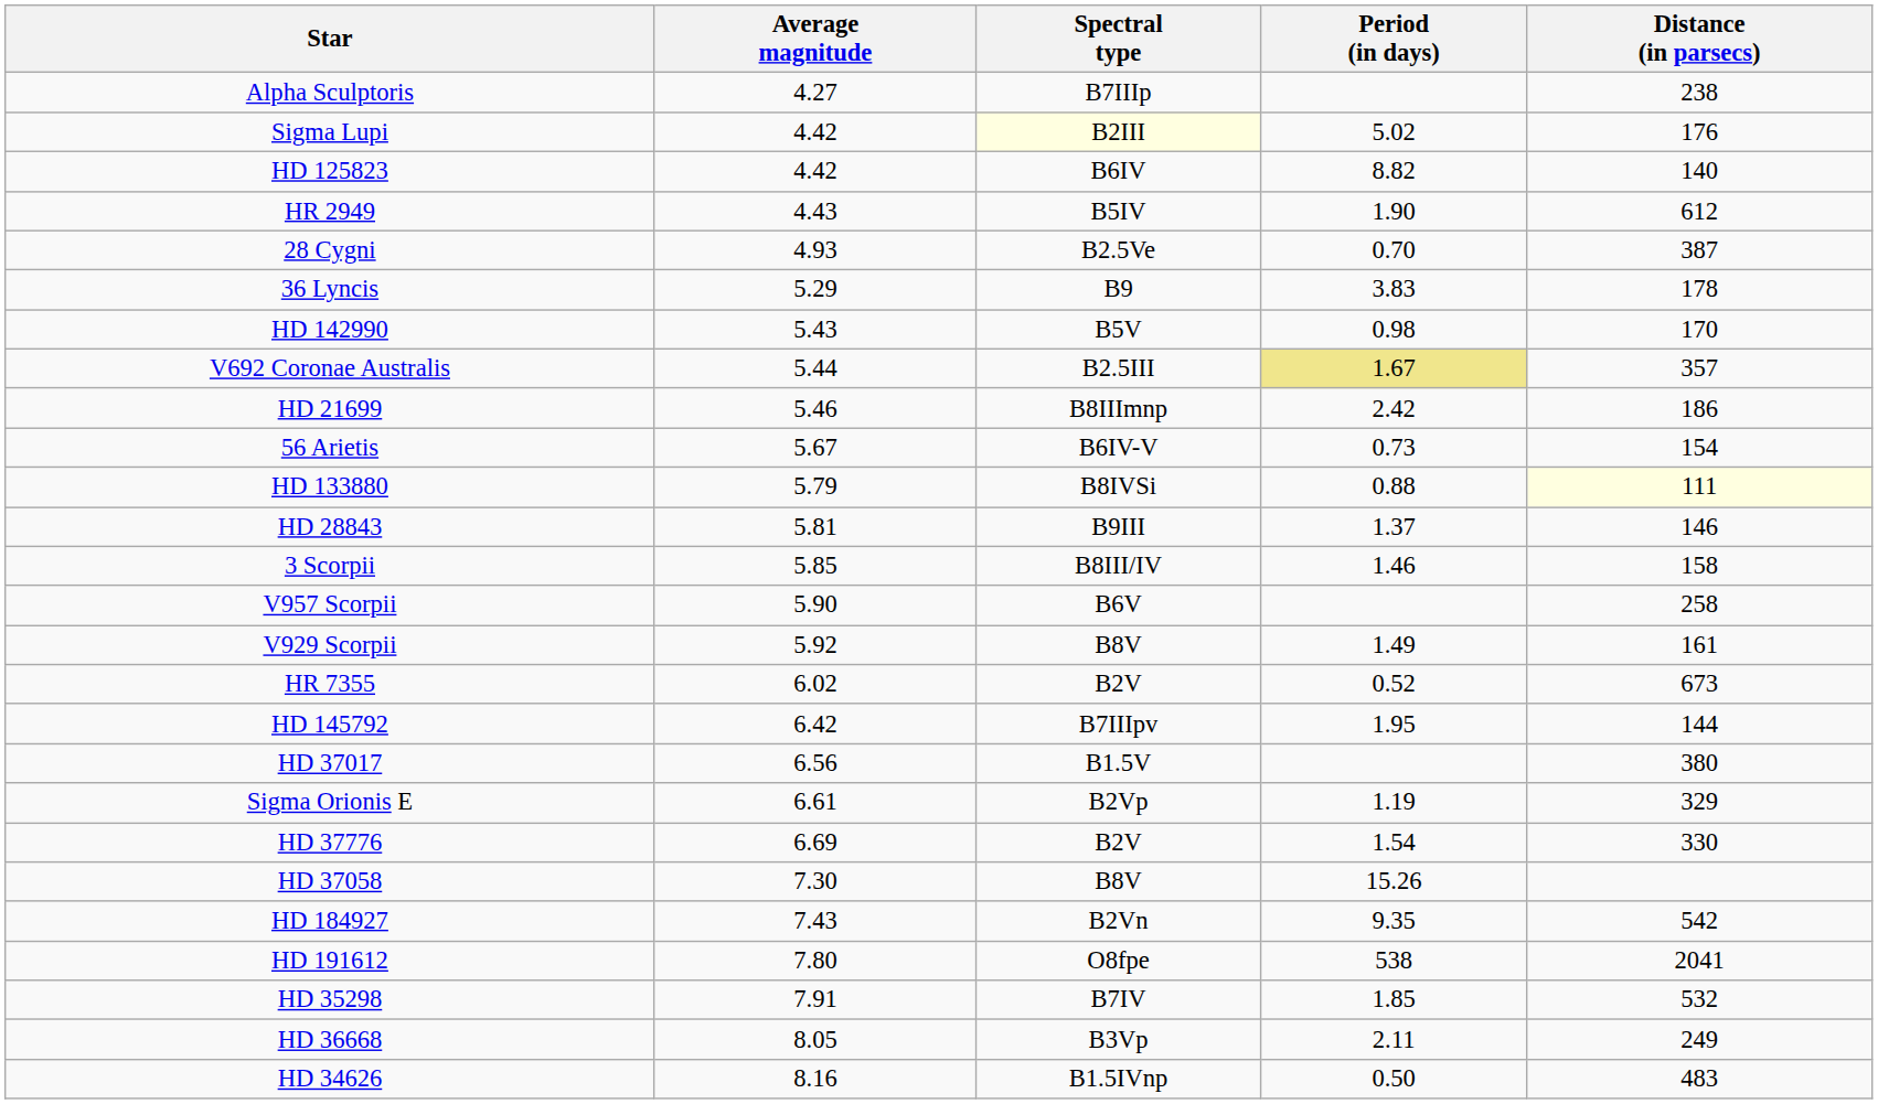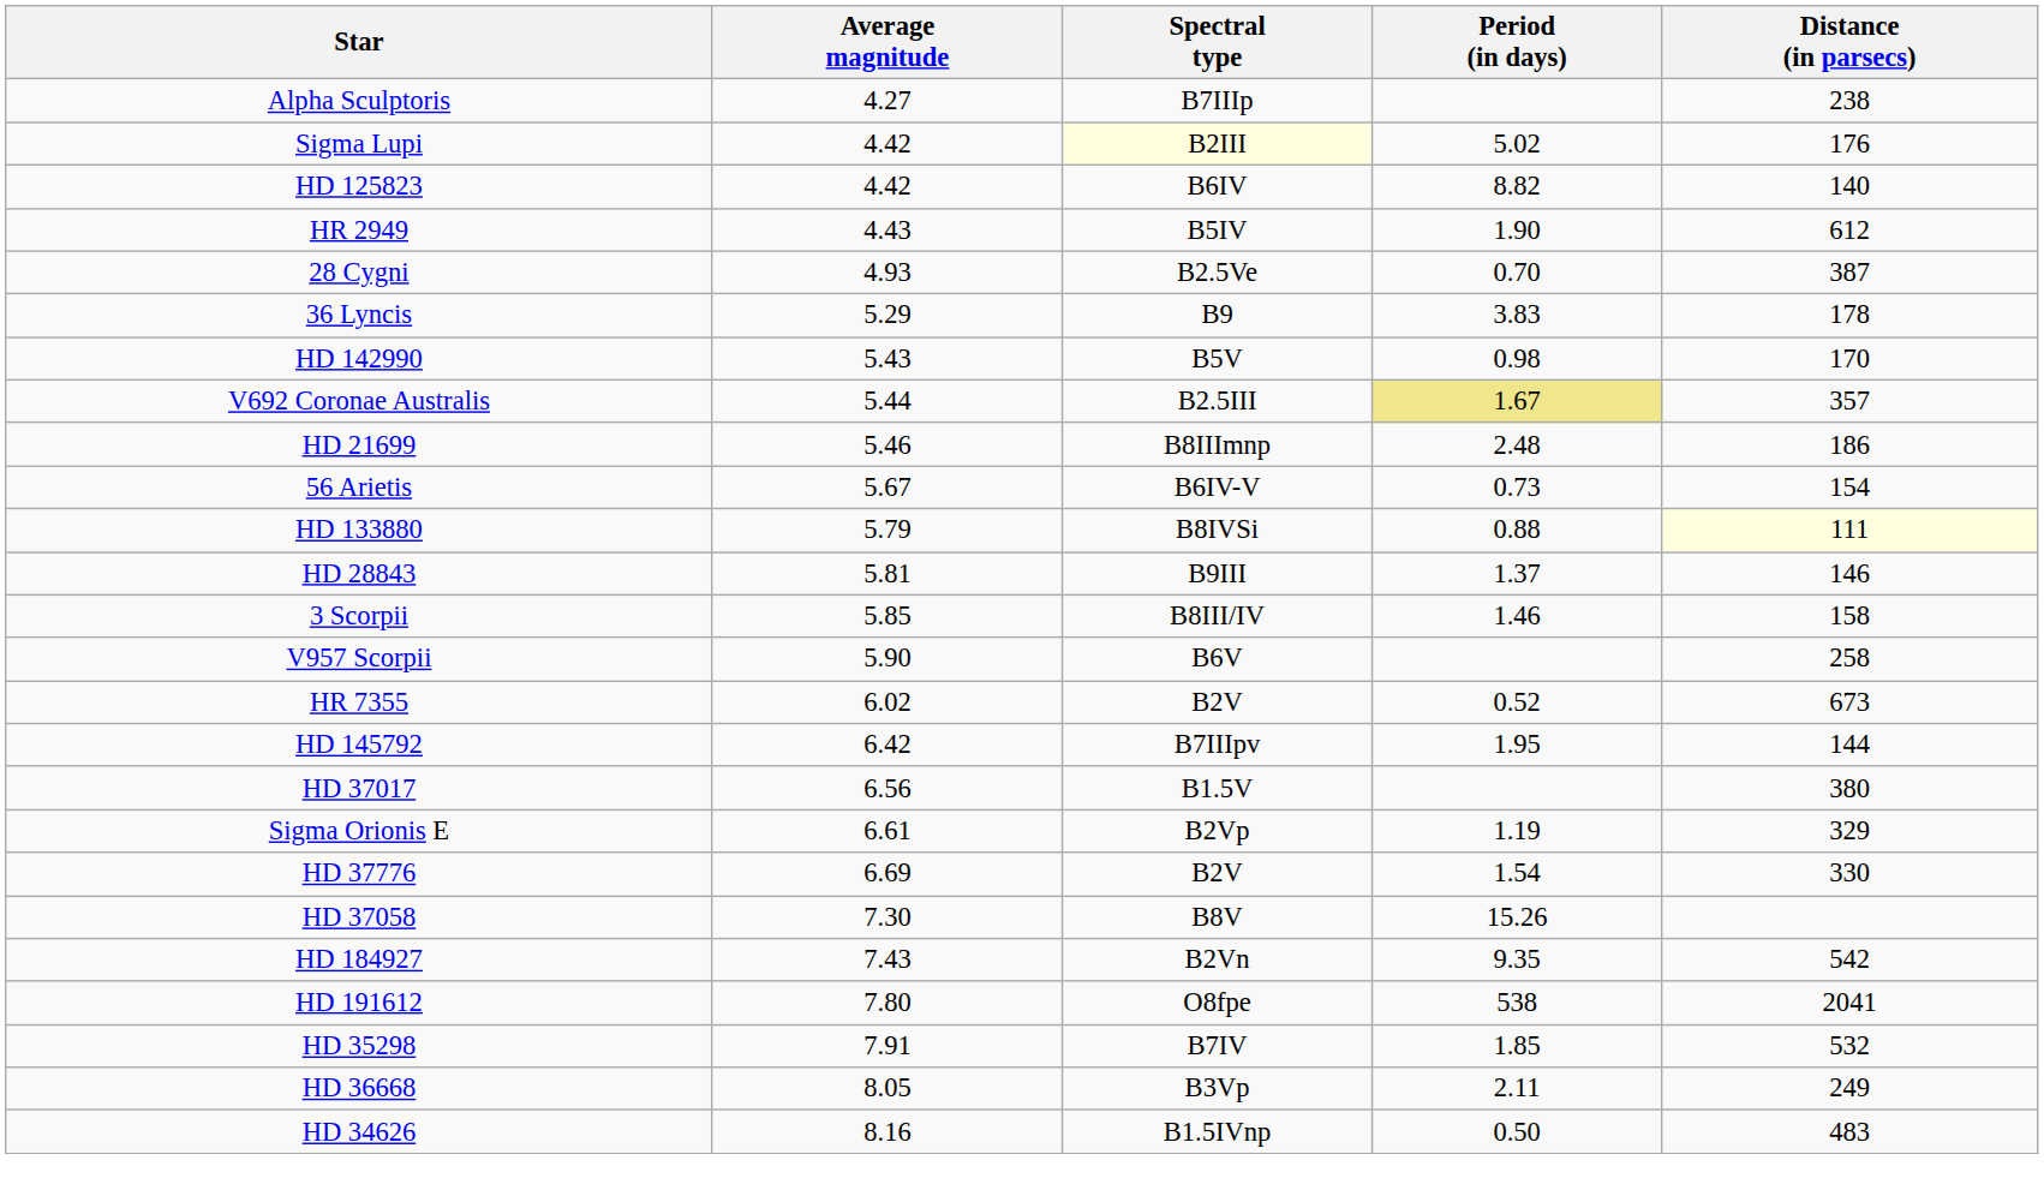HD 21699 | Period (in days): 2.42 -> 2.48
- row: V929 Scorpii | 5.92 | B8V | 1.49 | 161
